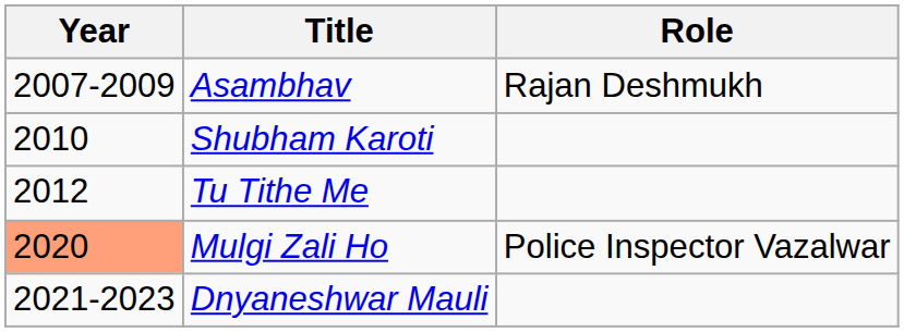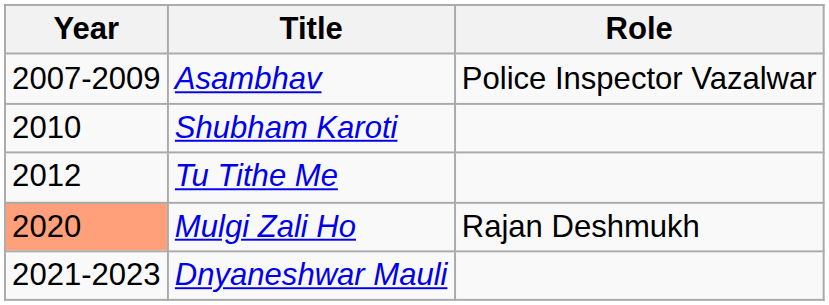Asambhav | Role: Rajan Deshmukh -> Police Inspector Vazalwar
Mulgi Zali Ho | Role: Police Inspector Vazalwar -> Rajan Deshmukh
